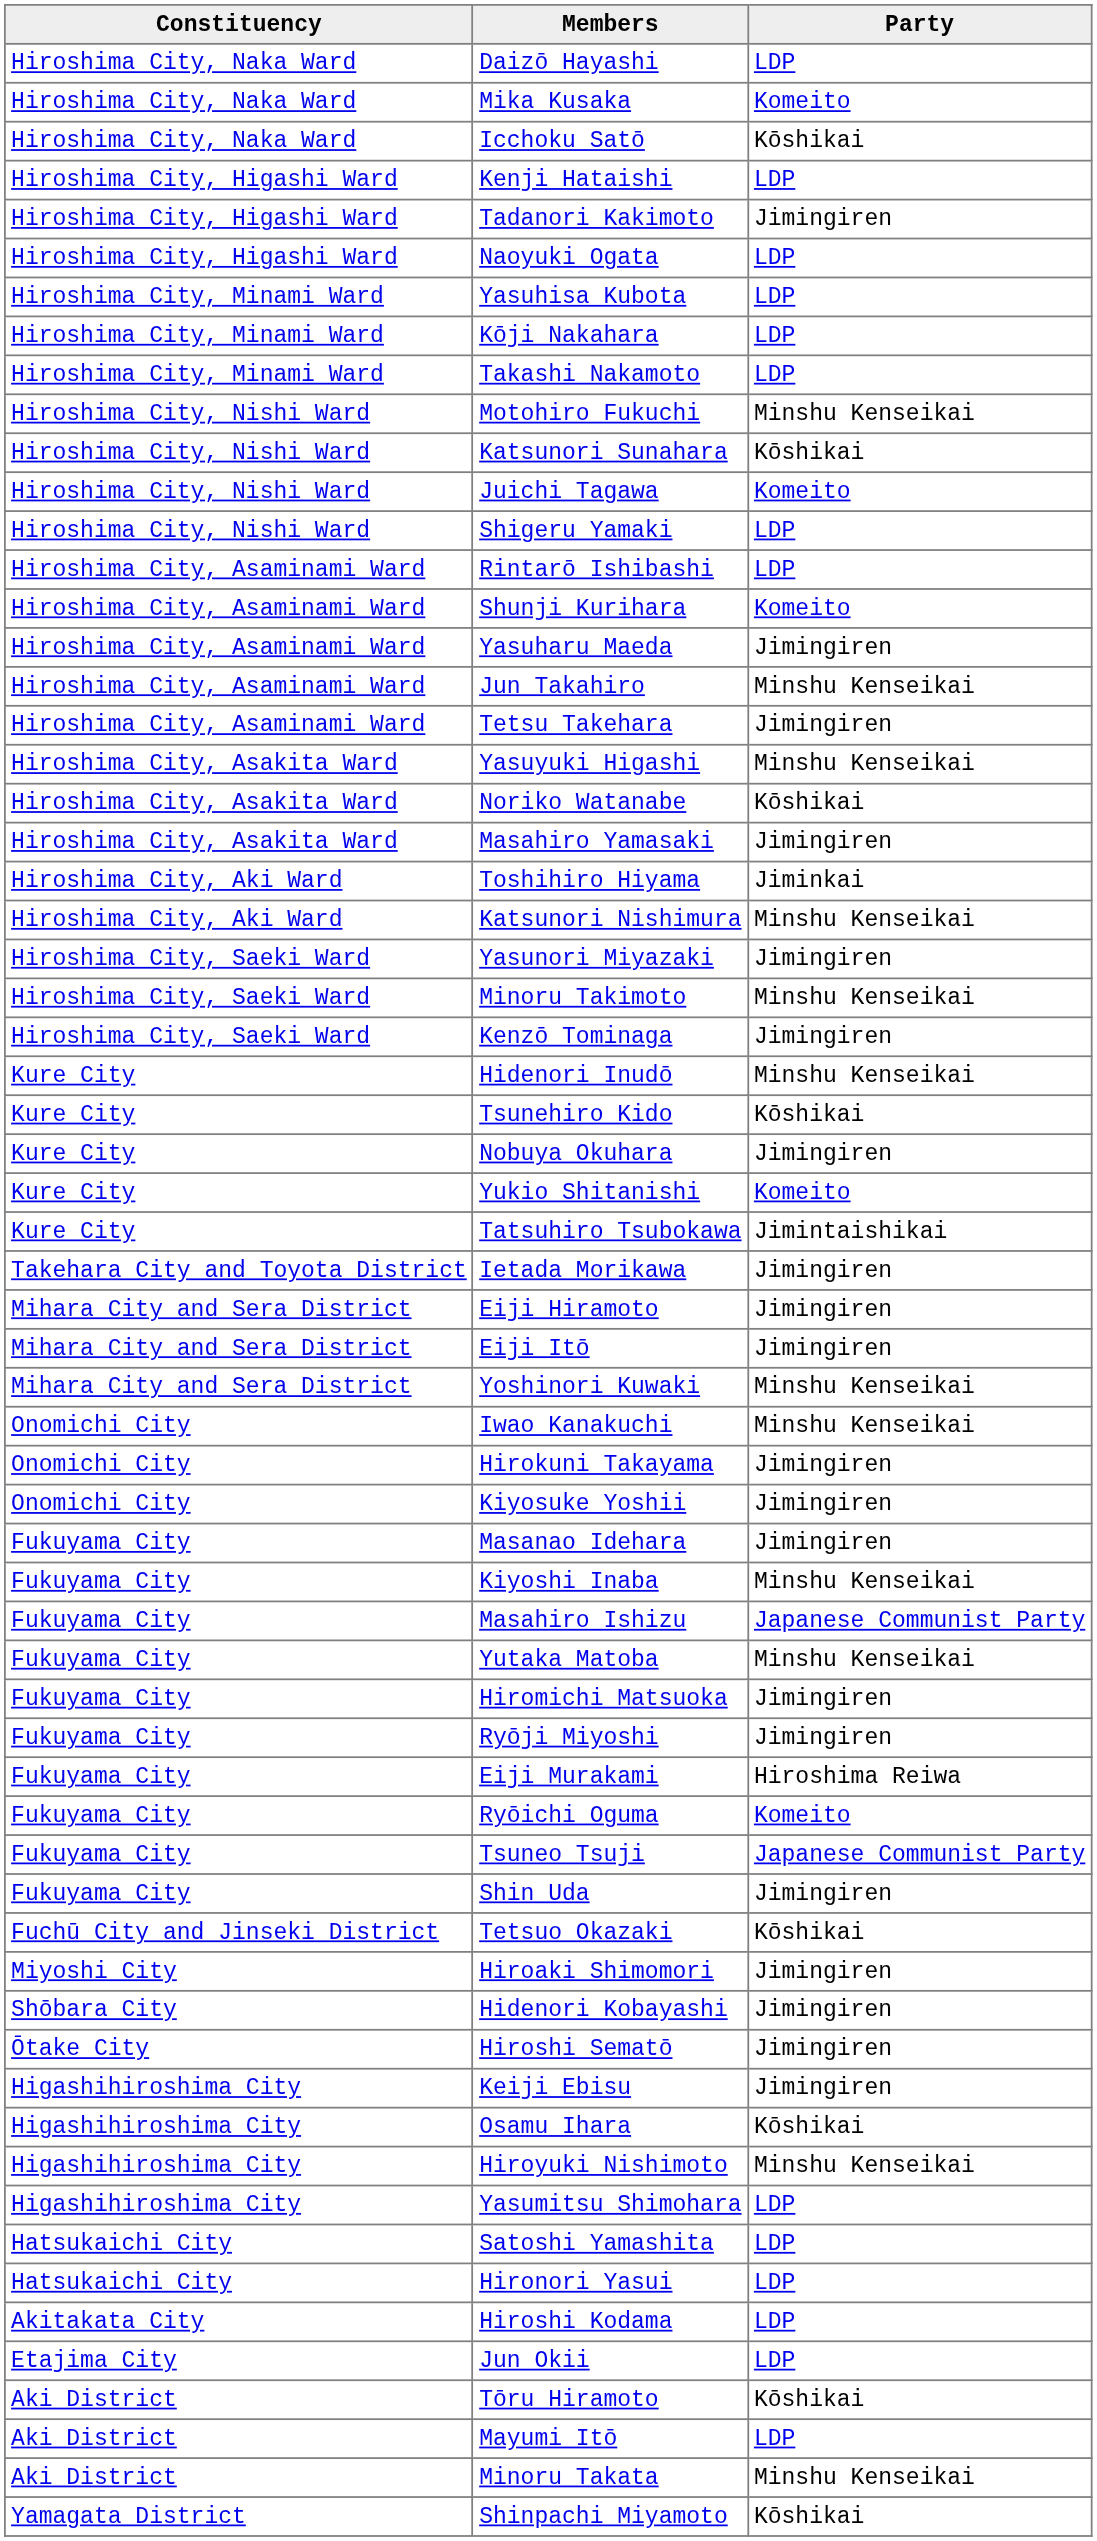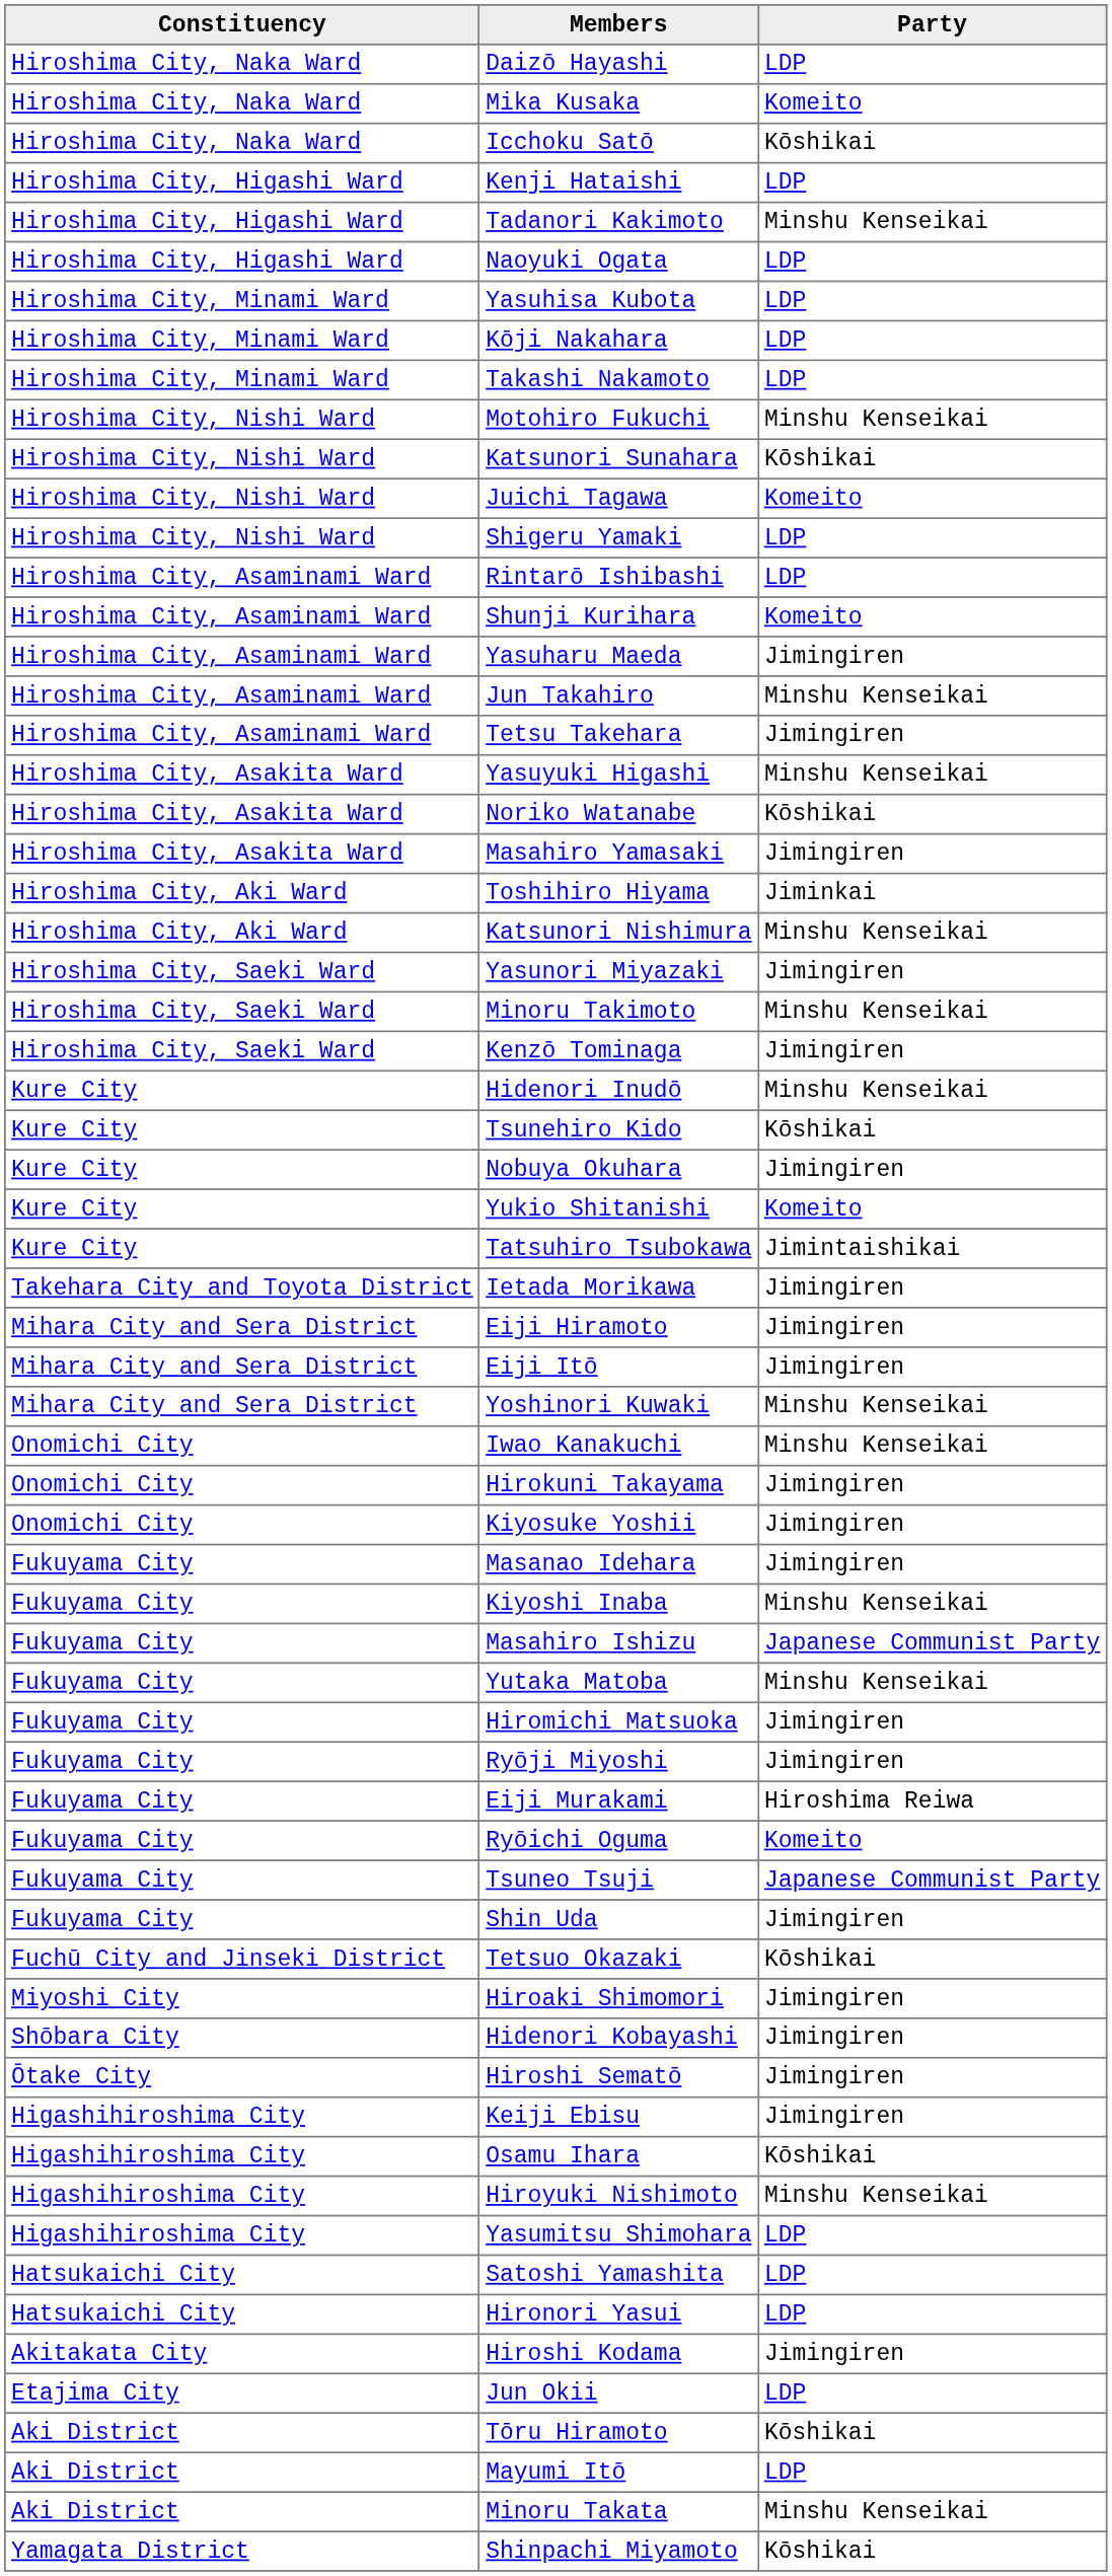Tadanori Kakimoto | Party: Jimingiren -> Minshu Kenseikai
Hiroshi Kodama | Party: LDP -> Jimingiren
